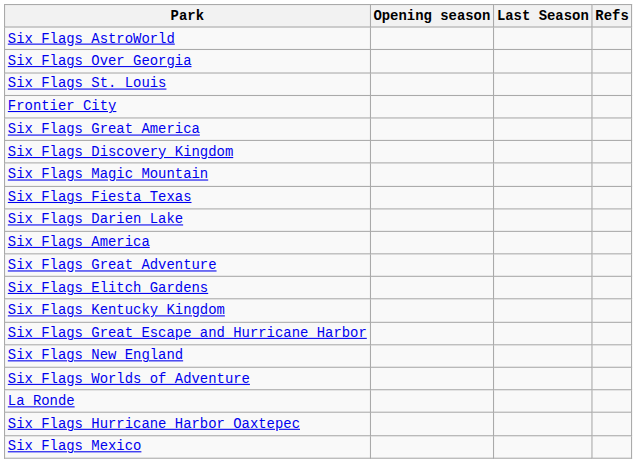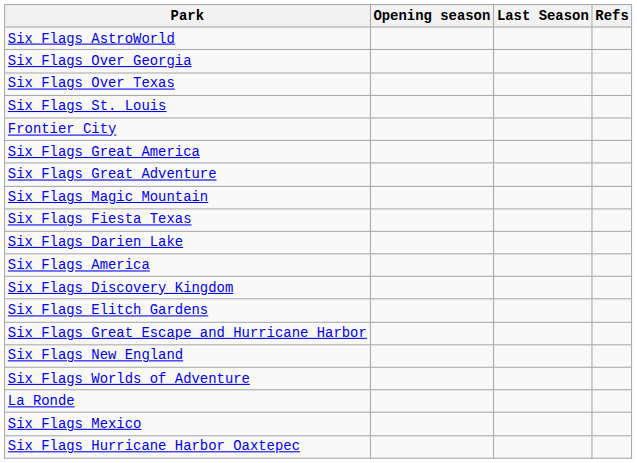+ row: Six Flags Over Texas
rows swapped: Six Flags Great Adventure <-> Six Flags Discovery Kingdom
- row: Six Flags Kentucky Kingdom
rows swapped: Six Flags Mexico <-> Six Flags Hurricane Harbor Oaxtepec
